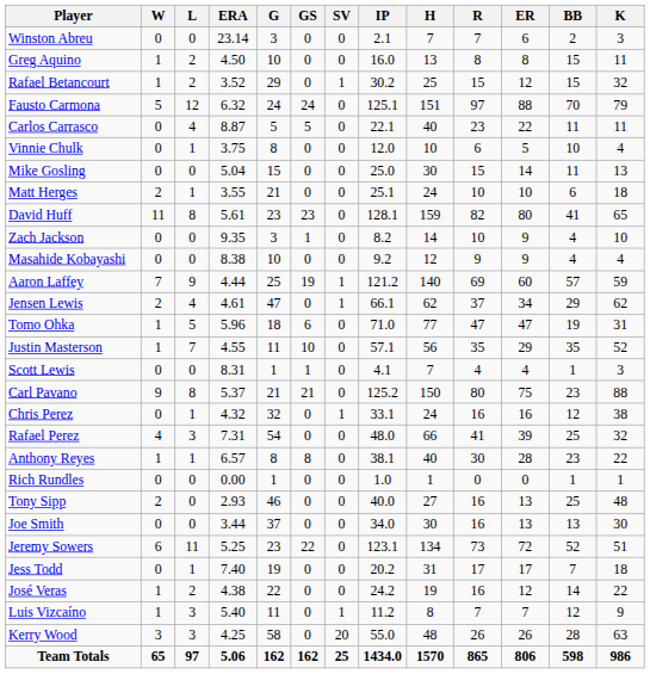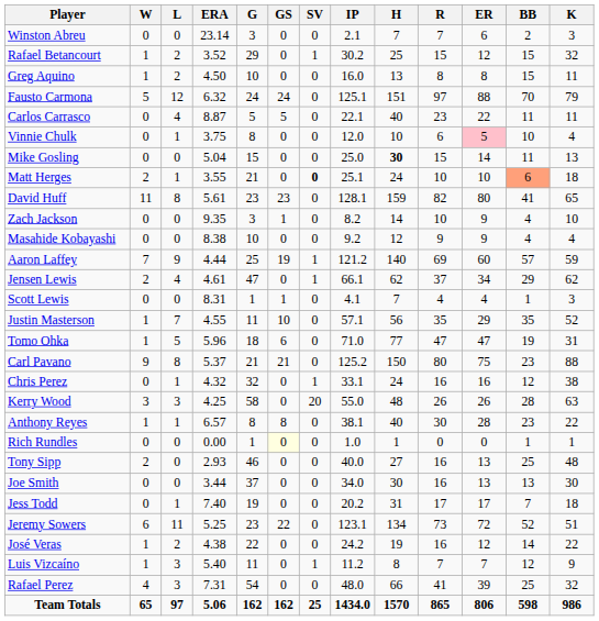rows swapped: Greg Aquino <-> Rafael Betancourt
Vinnie Chulk | ER: no background -> pink background
Mike Gosling | H: normal -> bold
Matt Herges | SV: normal -> bold
Matt Herges | BB: no background -> lightsalmon background
rows swapped: Scott Lewis <-> Tomo Ohka
rows swapped: Rafael Perez <-> Kerry Wood
Rich Rundles | GS: no background -> lightyellow background
rows swapped: Jeremy Sowers <-> Jess Todd
